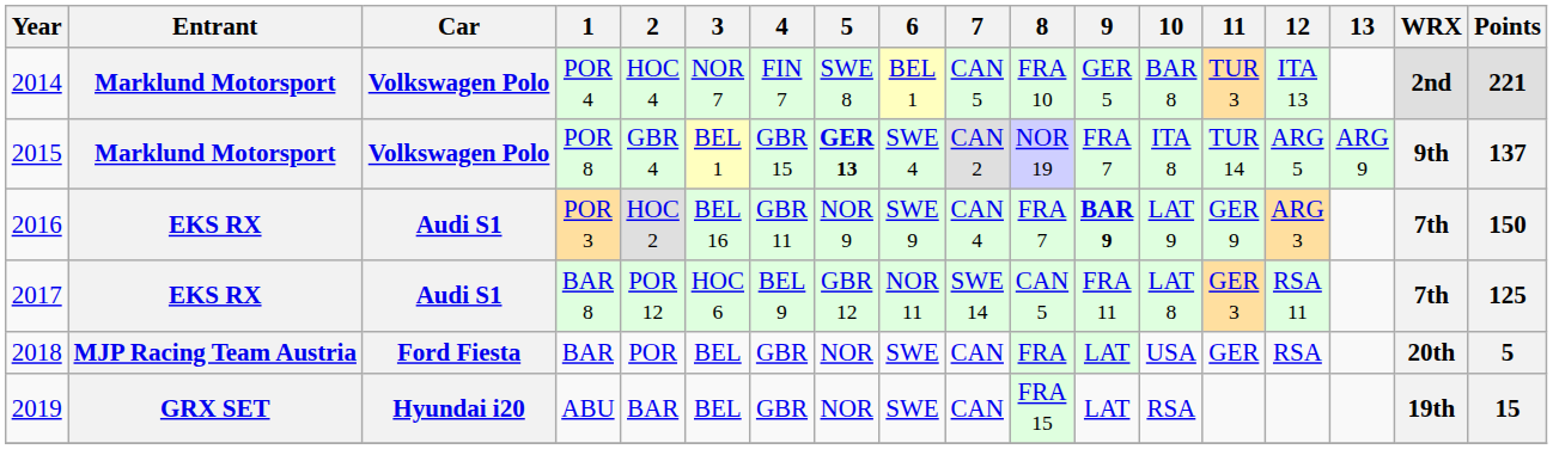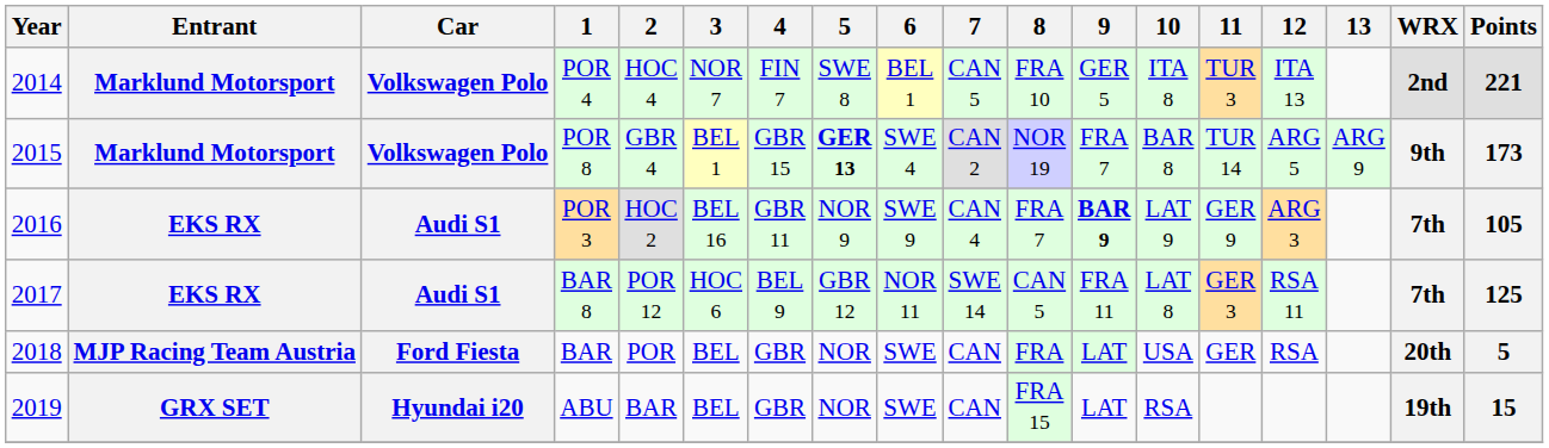POR 4 | 10: BAR 8 -> ITA 8
POR 8 | 10: ITA 8 -> BAR 8
POR 8 | Points: 137 -> 173
POR 3 | Points: 150 -> 105
